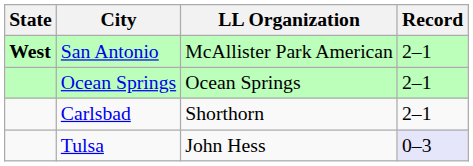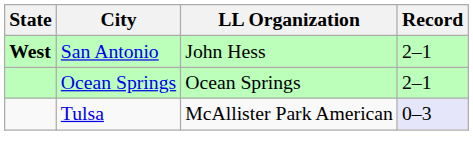San Antonio | LL Organization: McAllister Park American -> John Hess
- row: Carlsbad | Shorthorn | 2–1
Tulsa | LL Organization: John Hess -> McAllister Park American
